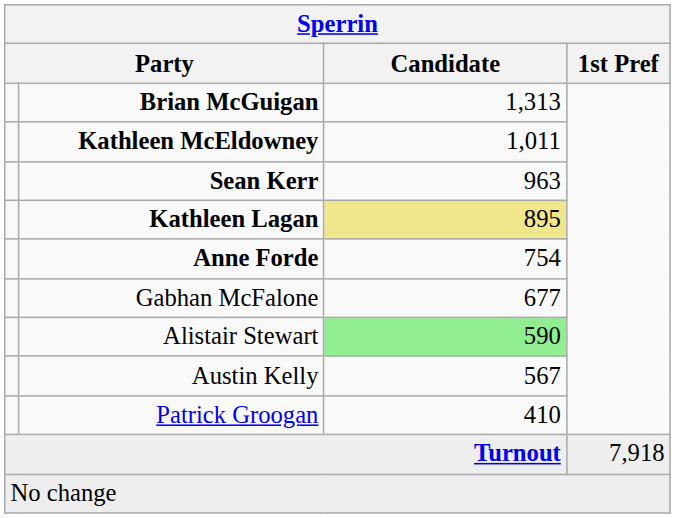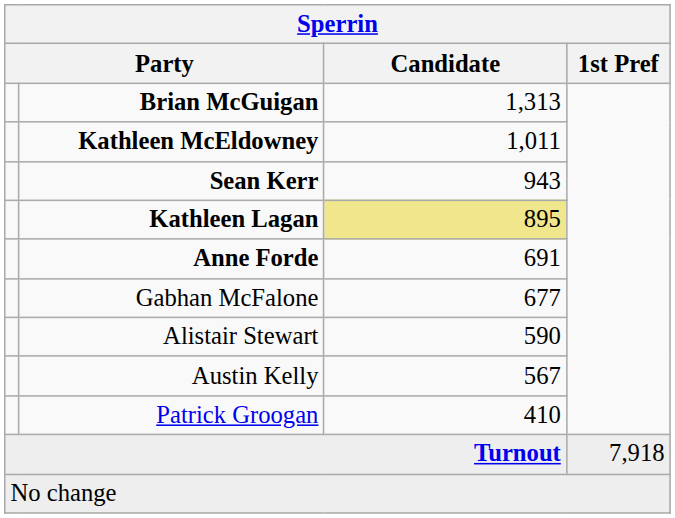Sean Kerr | Candidate: 963 -> 943
Anne Forde | Candidate: 754 -> 691
Alistair Stewart | Candidate: lightgreen background -> no background
